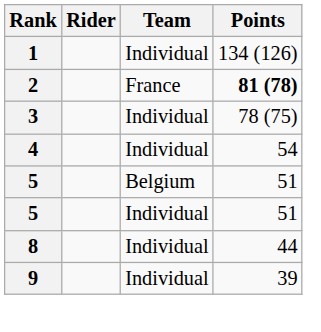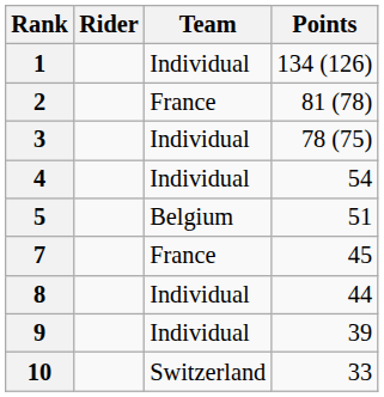2 | Points: bold -> normal
- row: 5 | Individual | 51
+ row: 7 | France | 45
+ row: 10 | Switzerland | 33
